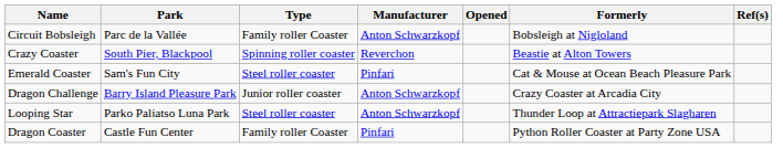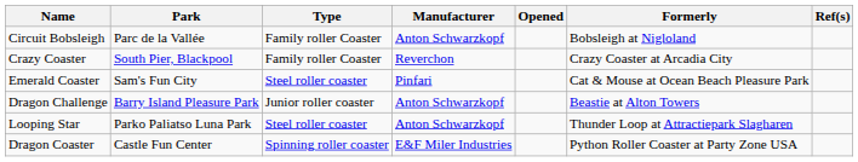Crazy Coaster | Type: Spinning roller coaster -> Family roller Coaster
Crazy Coaster | Formerly: Beastie at Alton Towers -> Crazy Coaster at Arcadia City
Dragon Challenge | Formerly: Crazy Coaster at Arcadia City -> Beastie at Alton Towers
Dragon Coaster | Type: Family roller Coaster -> Spinning roller coaster
Dragon Coaster | Manufacturer: Pinfari -> E&F Miler Industries
